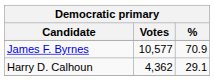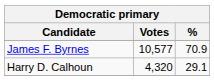Harry D. Calhoun | Votes: 4,362 -> 4,320
